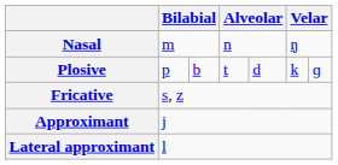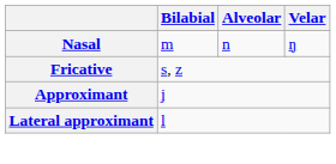- row: Plosive | p | b | t | d | k | ɡ
